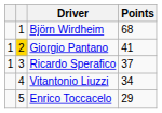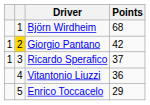Giorgio Pantano | Points: 41 -> 42
Vitantonio Liuzzi | Points: 34 -> 36
